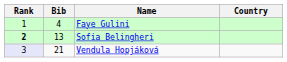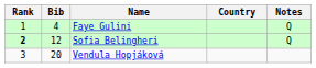+ column: Notes | Q | Q
Sofia Belingheri | Bib: 13 -> 12
Vendula Hopjáková | Rank: lavender background -> no background
Vendula Hopjáková | Bib: 21 -> 20
